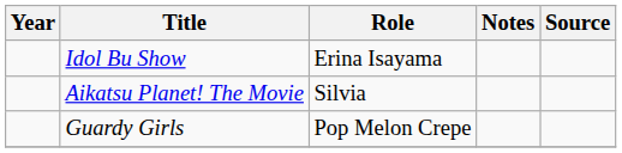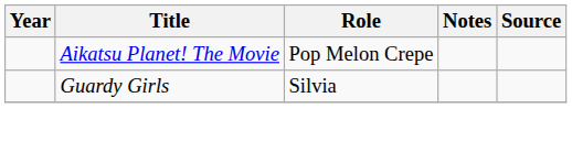- row: Idol Bu Show | Erina Isayama
Aikatsu Planet! The Movie | Role: Silvia -> Pop Melon Crepe
Guardy Girls | Role: Pop Melon Crepe -> Silvia
